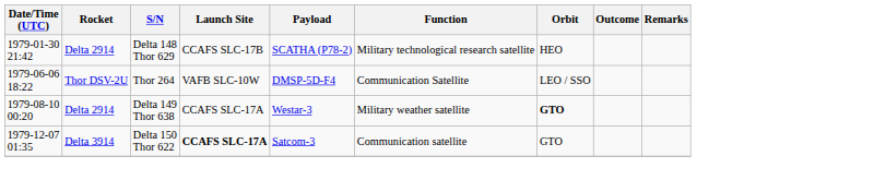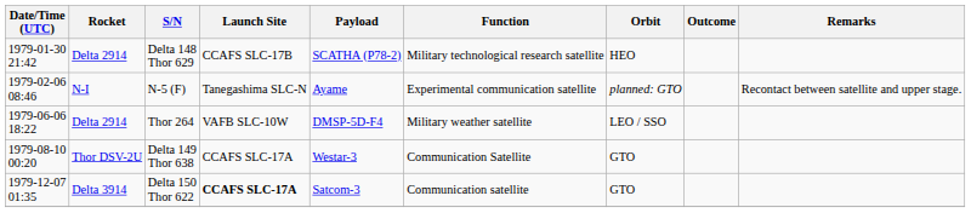+ row: 1979-02-06 08:46 | N-I | N-5 (F) | Tanegashima SLC-N | Ayame | Experimental communication satellite | planned: GTO | Recontact between satellite and upper stage.
Thor 264 | Rocket: Thor DSV-2U -> Delta 2914
Thor 264 | Function: Communication Satellite -> Military weather satellite
Delta 149 Thor 638 | Rocket: Delta 2914 -> Thor DSV-2U
Delta 149 Thor 638 | Function: Military weather satellite -> Communication Satellite
Delta 149 Thor 638 | Orbit: bold -> normal
